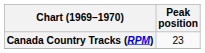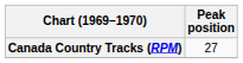Canada Country Tracks (RPM) | Peak position: 23 -> 27
